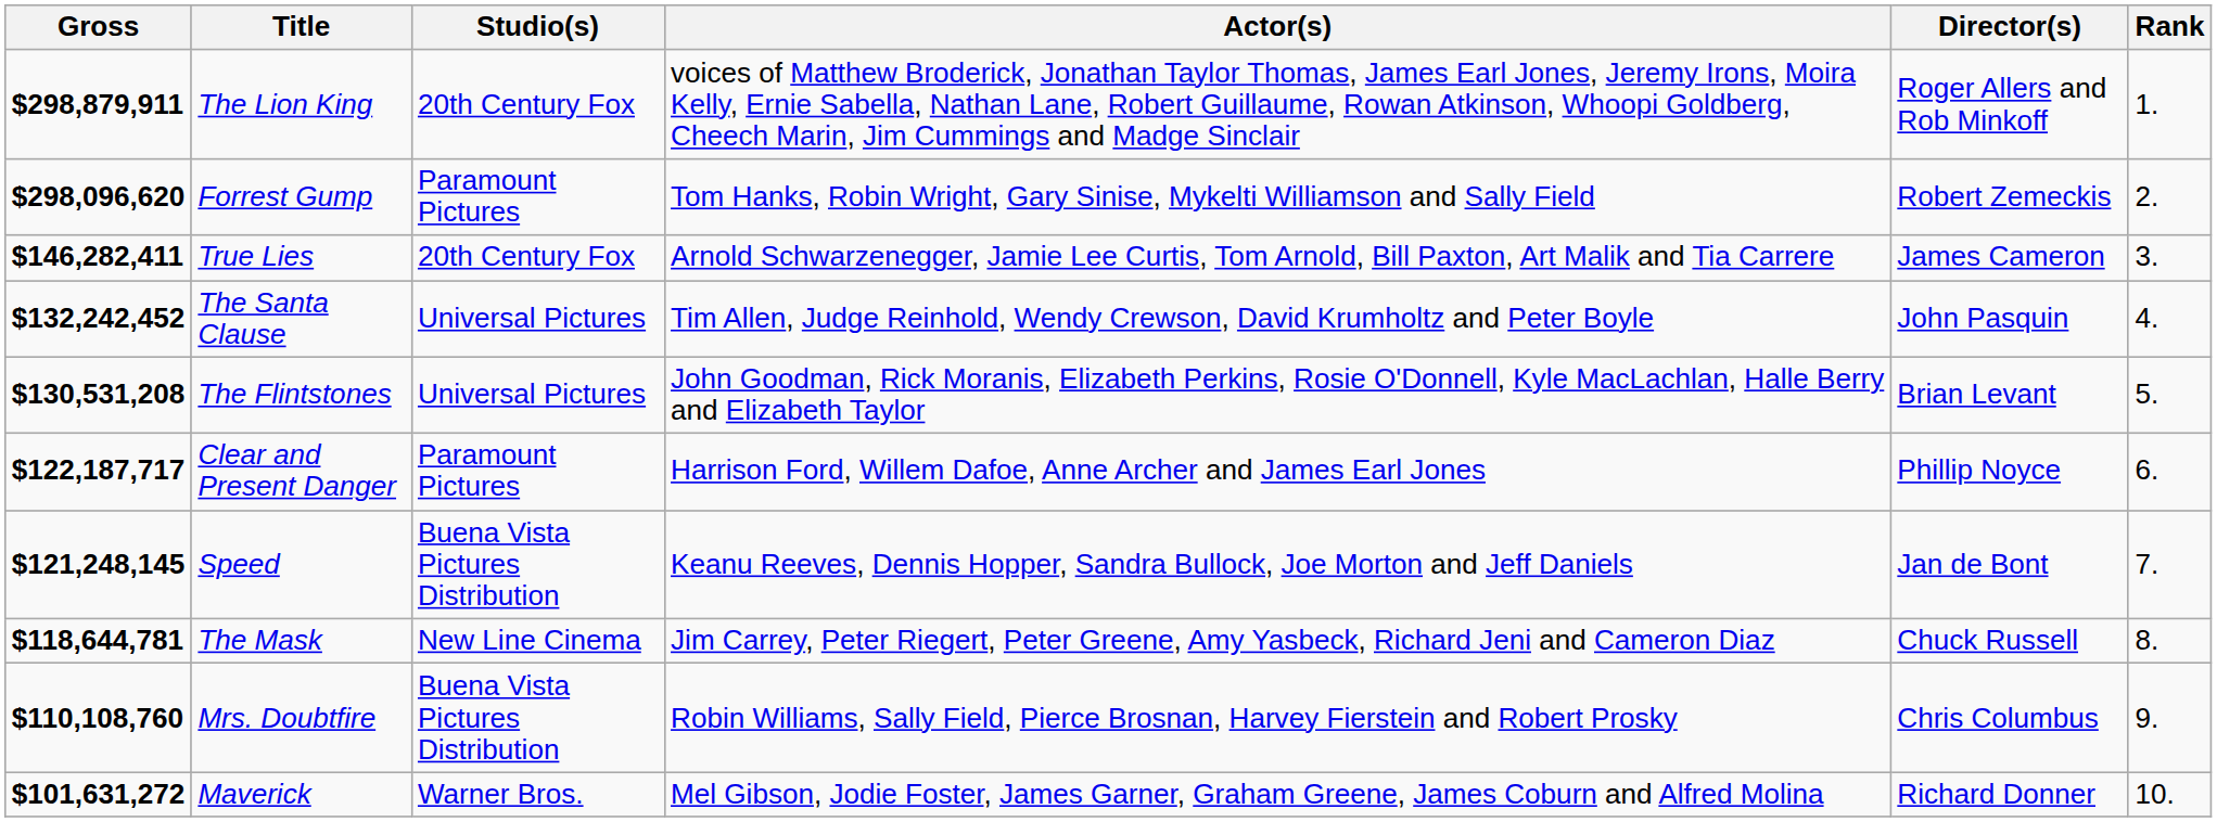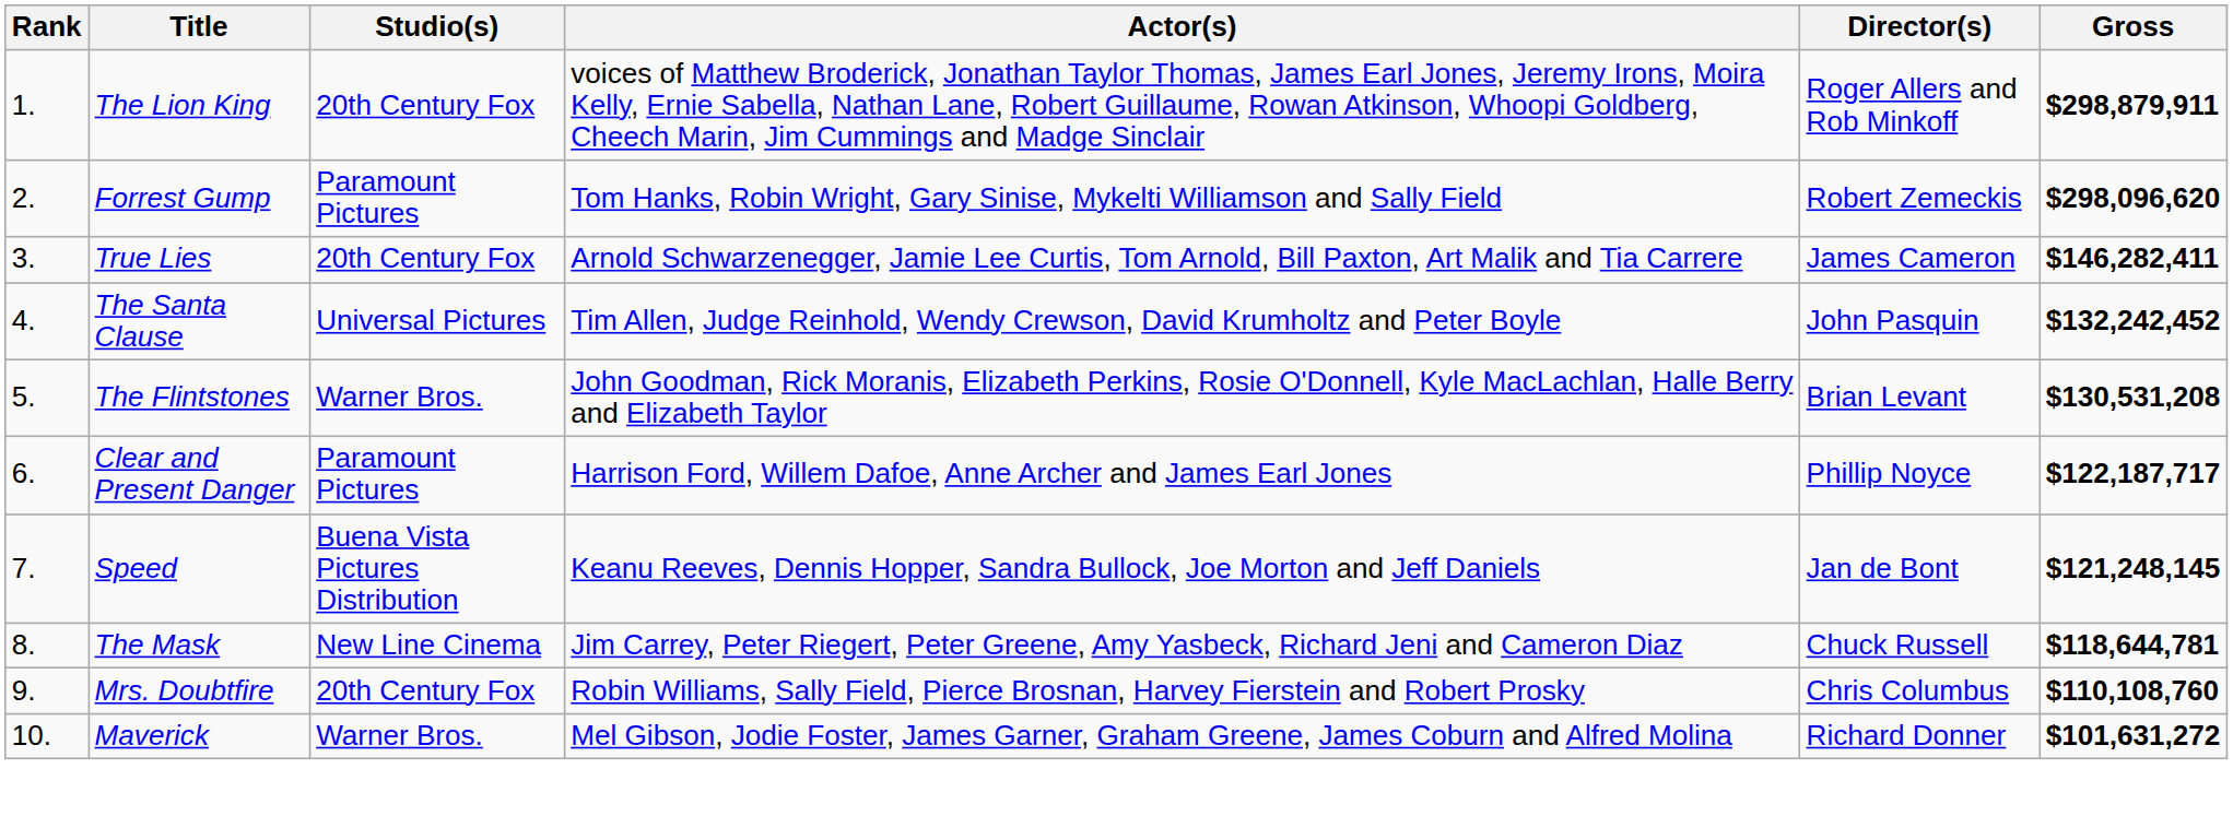columns swapped: Rank <-> Gross
The Flintstones | Studio(s): Universal Pictures -> Warner Bros.
Mrs. Doubtfire | Studio(s): Buena Vista Pictures Distribution -> 20th Century Fox
